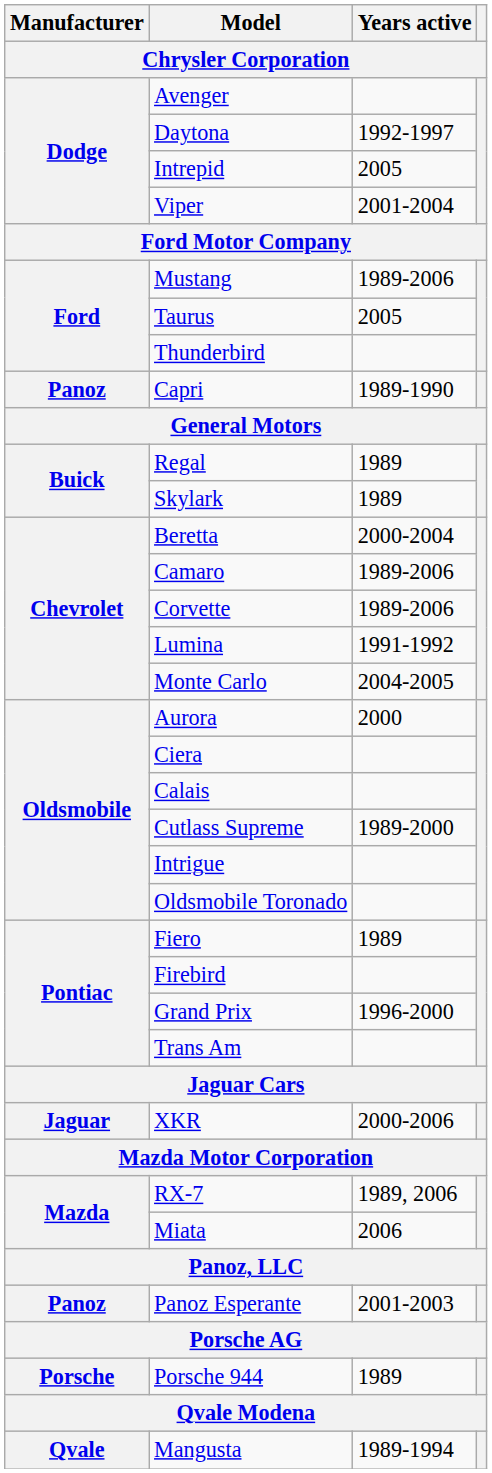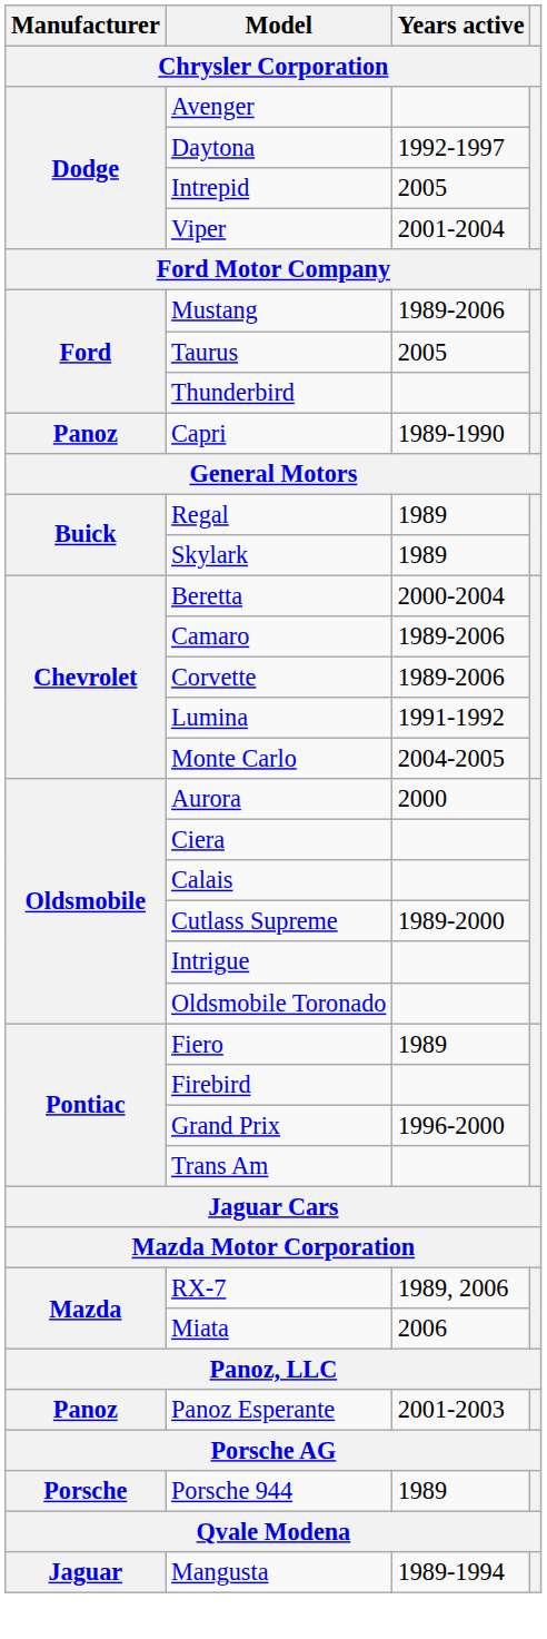- row: Jaguar | XKR | 2000-2006
Mangusta | Manufacturer: Qvale -> Jaguar
